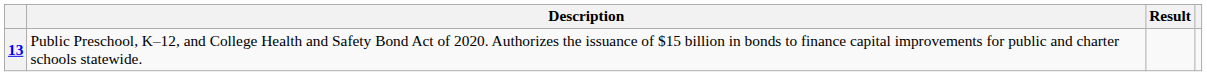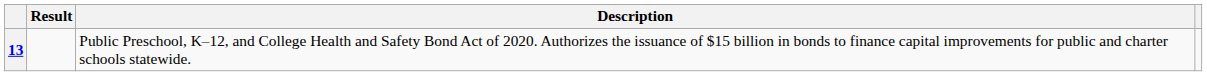columns swapped: Result <-> Description
